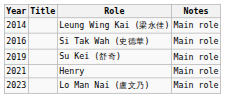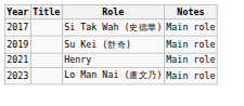- row: 2014 | Leung Wing Kai (梁永佳) | Main role
Si Tak Wah (史德華) | Year: 2016 -> 2017
